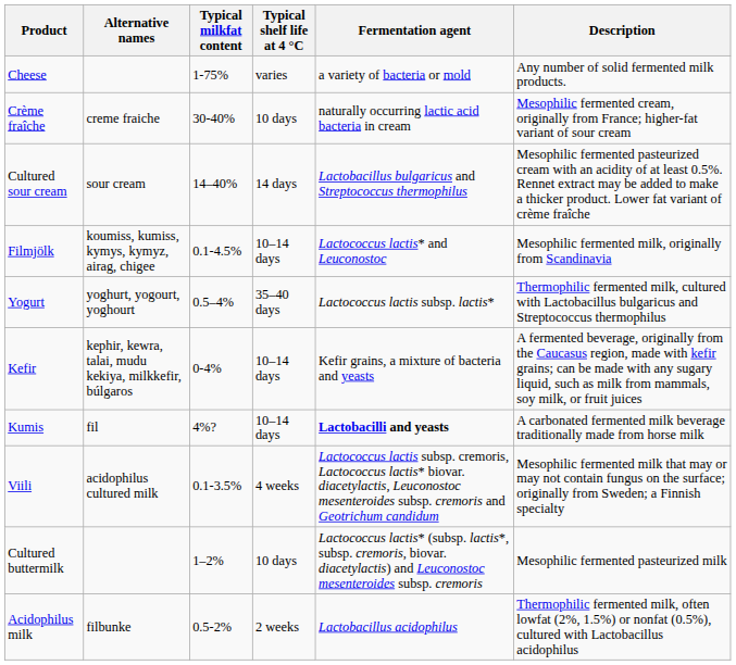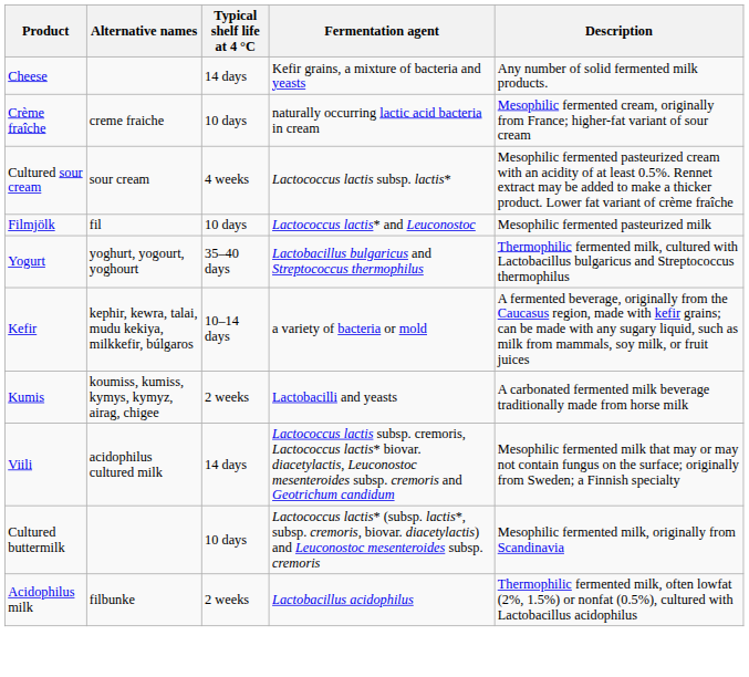- column: Typical milkfat content | 1-75% | 30-40% | 14–40% | 0.1-4.5% | 0.5–4% | 0-4% | 4%? | 0.1-3.5% | 1–2% | 0.5-2%
Cheese | Typical shelf life at 4 °C: varies -> 14 days
Cheese | Fermentation agent: a variety of bacteria or mold -> Kefir grains, a mixture of bacteria and yeasts
Cultured sour cream | Typical shelf life at 4 °C: 14 days -> 4 weeks
Cultured sour cream | Fermentation agent: Lactobacillus bulgaricus and Streptococcus thermophilus -> Lactococcus lactis subsp. lactis*
Filmjölk | Alternative names: koumiss, kumiss, kymys, kymyz, airag, chigee -> fil
Filmjölk | Typical shelf life at 4 °C: 10–14 days -> 10 days
Filmjölk | Description: Mesophilic fermented milk, originally from Scandinavia -> Mesophilic fermented pasteurized milk
Yogurt | Fermentation agent: Lactococcus lactis subsp. lactis* -> Lactobacillus bulgaricus and Streptococcus thermophilus
Kefir | Fermentation agent: Kefir grains, a mixture of bacteria and yeasts -> a variety of bacteria or mold
Kumis | Alternative names: fil -> koumiss, kumiss, kymys, kymyz, airag, chigee
Kumis | Typical shelf life at 4 °C: 10–14 days -> 2 weeks
Kumis | Fermentation agent: bold -> normal
Viili | Typical shelf life at 4 °C: 4 weeks -> 14 days
Cultured buttermilk | Description: Mesophilic fermented pasteurized milk -> Mesophilic fermented milk, originally from Scandinavia
